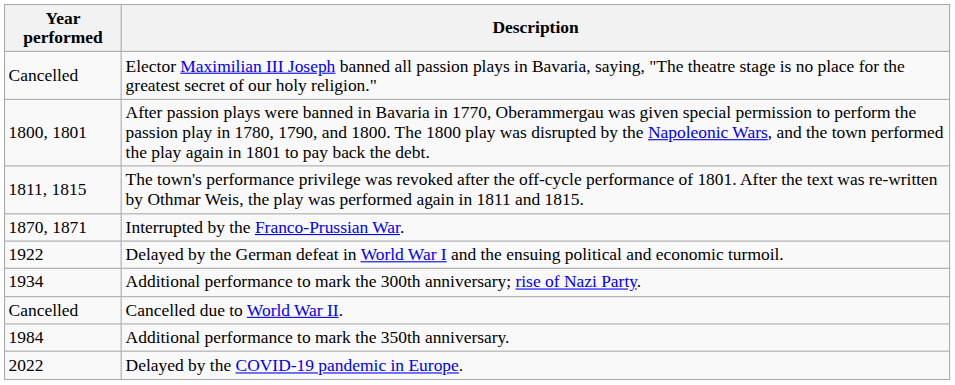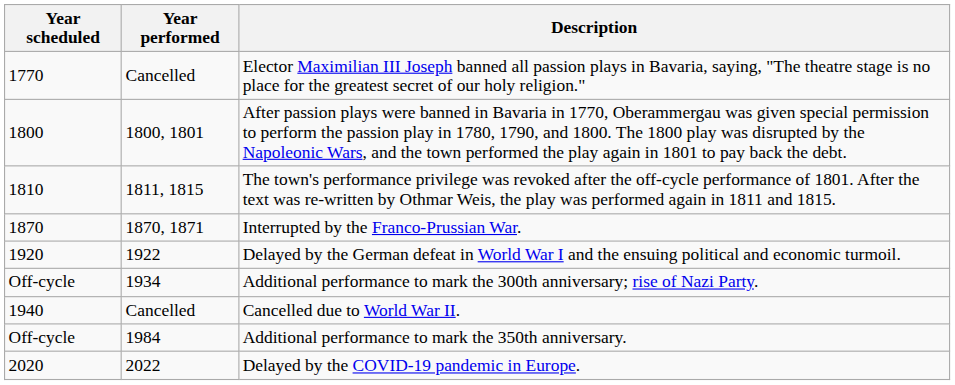+ column: Year scheduled | 1770 | 1800 | 1810 | 1870 | 1920 | Off-cycle | 1940 | Off-cycle | 2020
